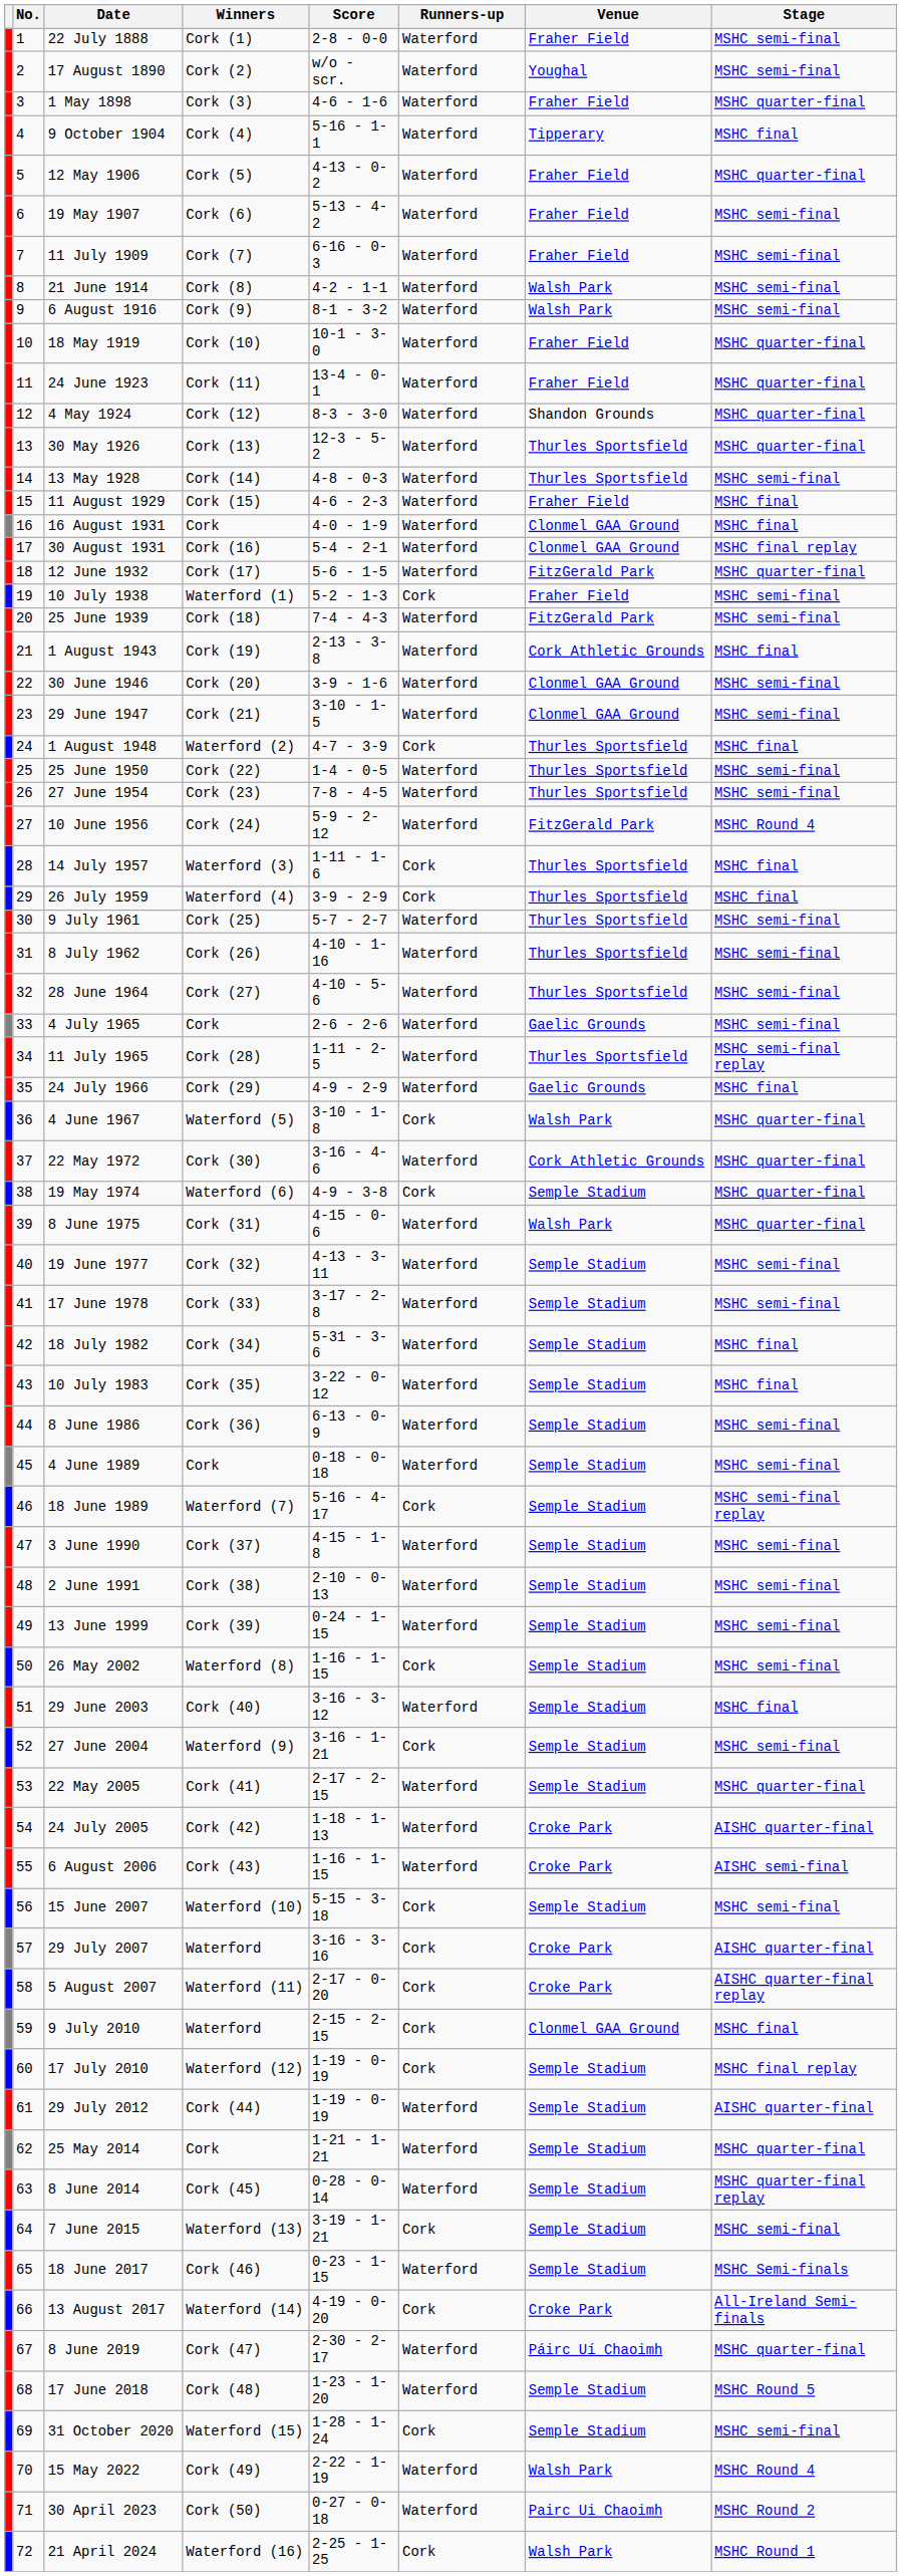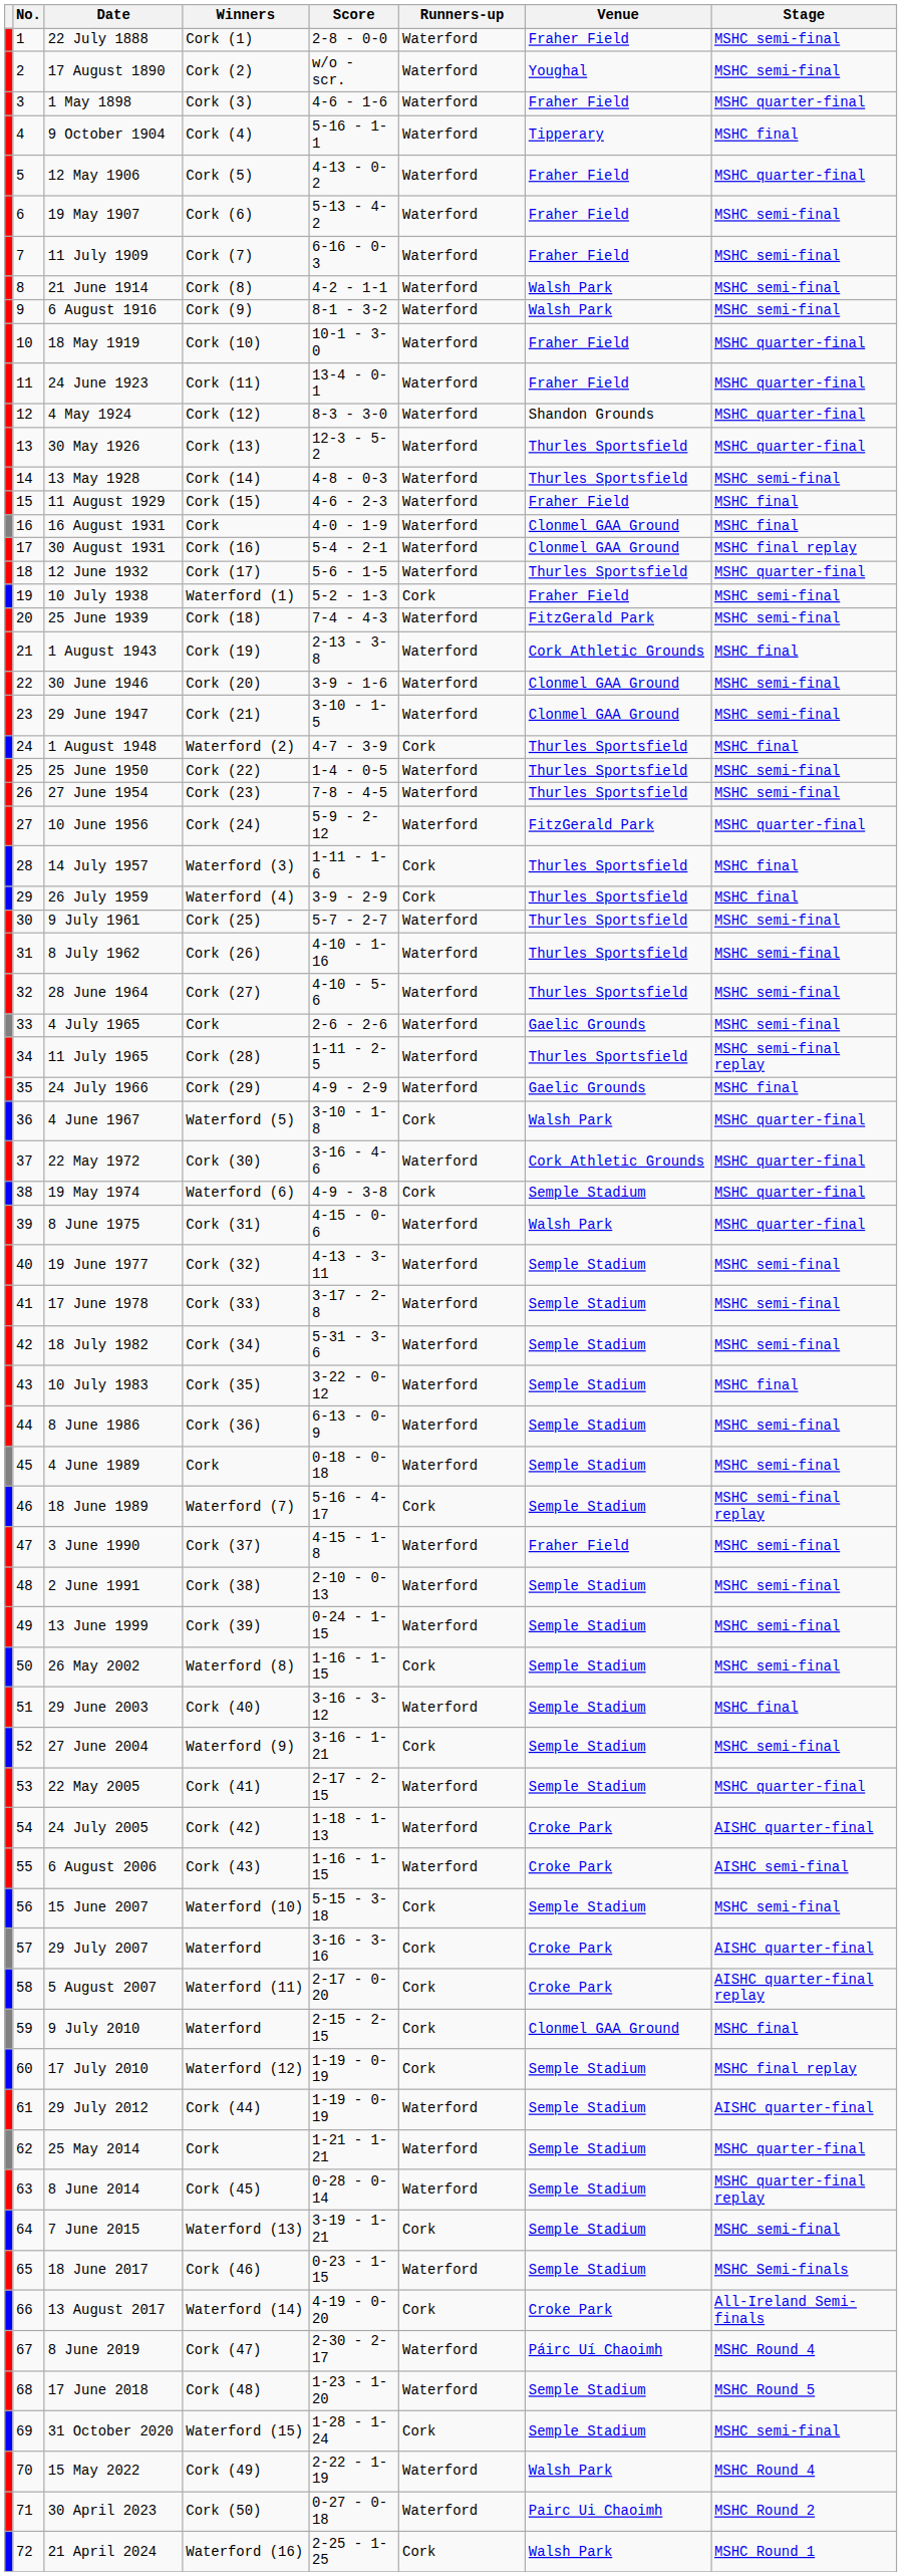12 June 1932 | Venue: FitzGerald Park -> Thurles Sportsfield
10 June 1956 | Stage: MSHC Round 4 -> MSHC quarter-final
18 July 1982 | Stage: MSHC final -> MSHC semi-final
3 June 1990 | Venue: Semple Stadium -> Fraher Field
8 June 2019 | Stage: MSHC quarter-final -> MSHC Round 4
